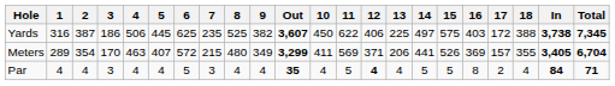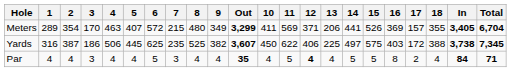rows swapped: Yards <-> Meters
